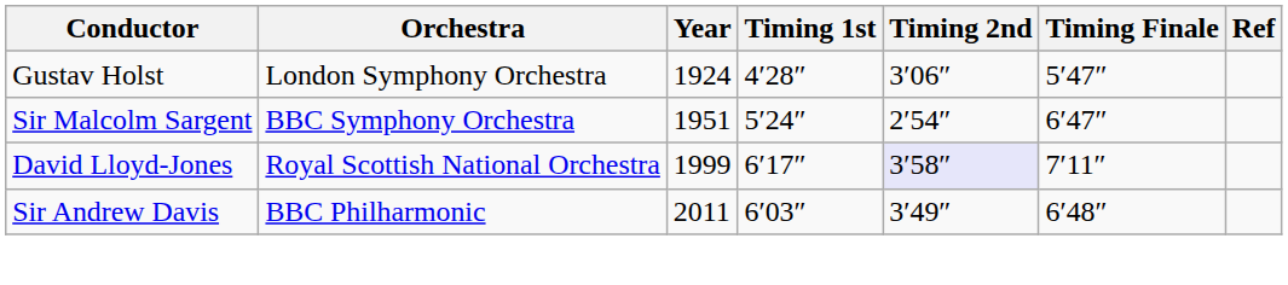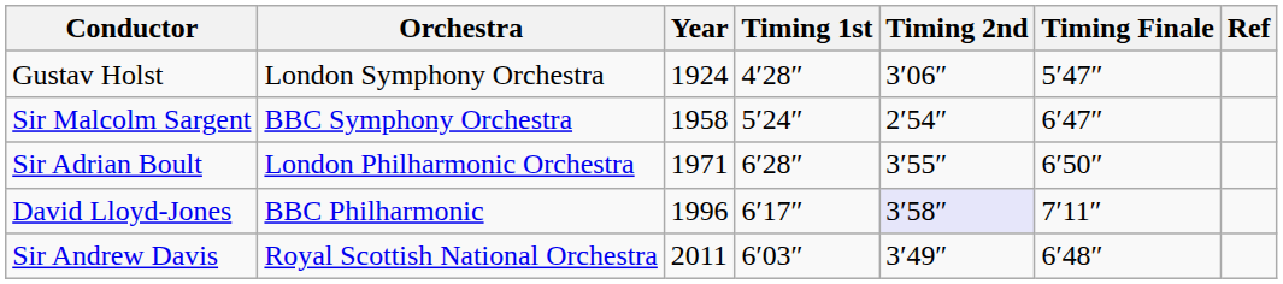Sir Malcolm Sargent | Year: 1951 -> 1958
+ row: Sir Adrian Boult | London Philharmonic Orchestra | 1971 | 6′28″ | 3′55″ | 6′50″
David Lloyd-Jones | Orchestra: Royal Scottish National Orchestra -> BBC Philharmonic
David Lloyd-Jones | Year: 1999 -> 1996
Sir Andrew Davis | Orchestra: BBC Philharmonic -> Royal Scottish National Orchestra
